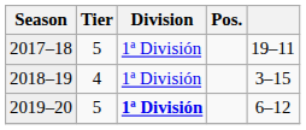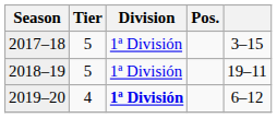2017–18 | column 5: 19–11 -> 3–15
2018–19 | Tier: 4 -> 5
2018–19 | column 5: 3–15 -> 19–11
2019–20 | Tier: 5 -> 4
